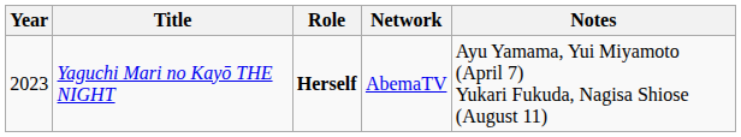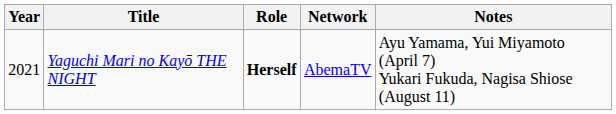Yaguchi Mari no Kayō THE NIGHT | Year: 2023 -> 2021
